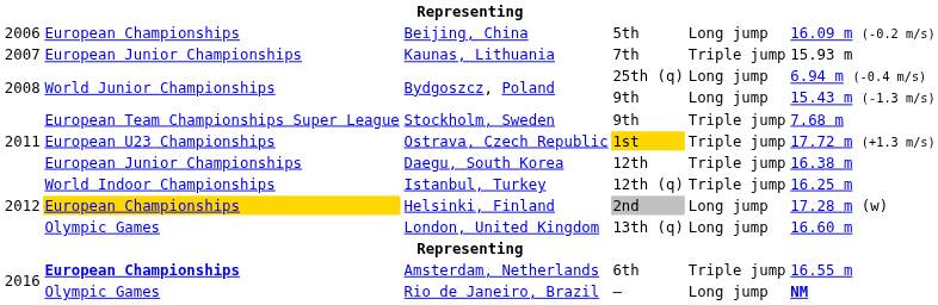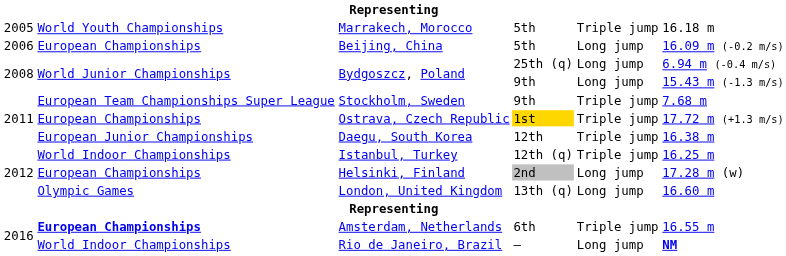+ row: 2005 | World Youth Championships | Marrakech, Morocco | 5th | Triple jump | 16.18 m
- row: 2007 | European Junior Championships | Kaunas, Lithuania | 7th | Triple jump | 15.93 m
Ostrava, Czech Republic | column 2: European U23 Championships -> European Championships
Helsinki, Finland | column 2: gold background -> no background
Rio de Janeiro, Brazil | column 2: Olympic Games -> World Indoor Championships
